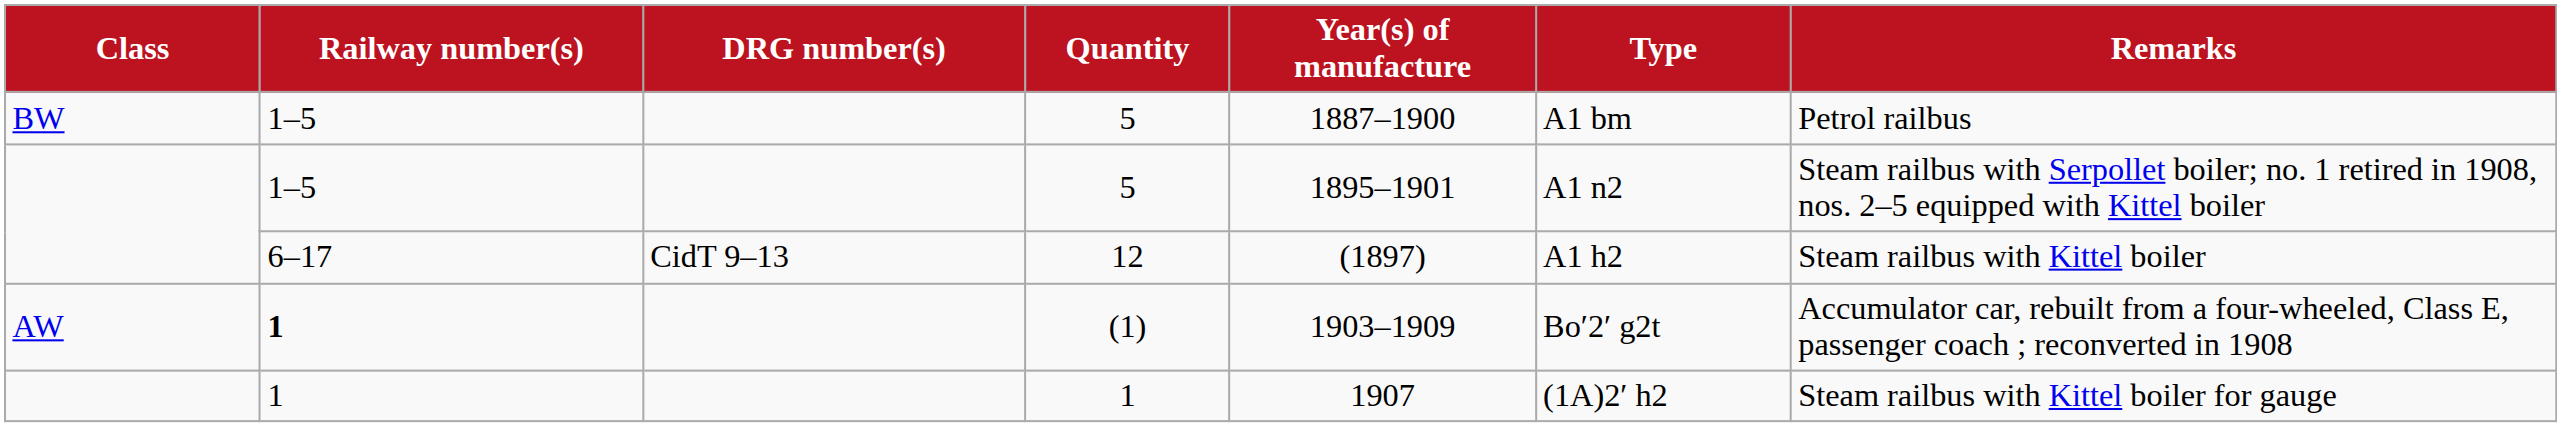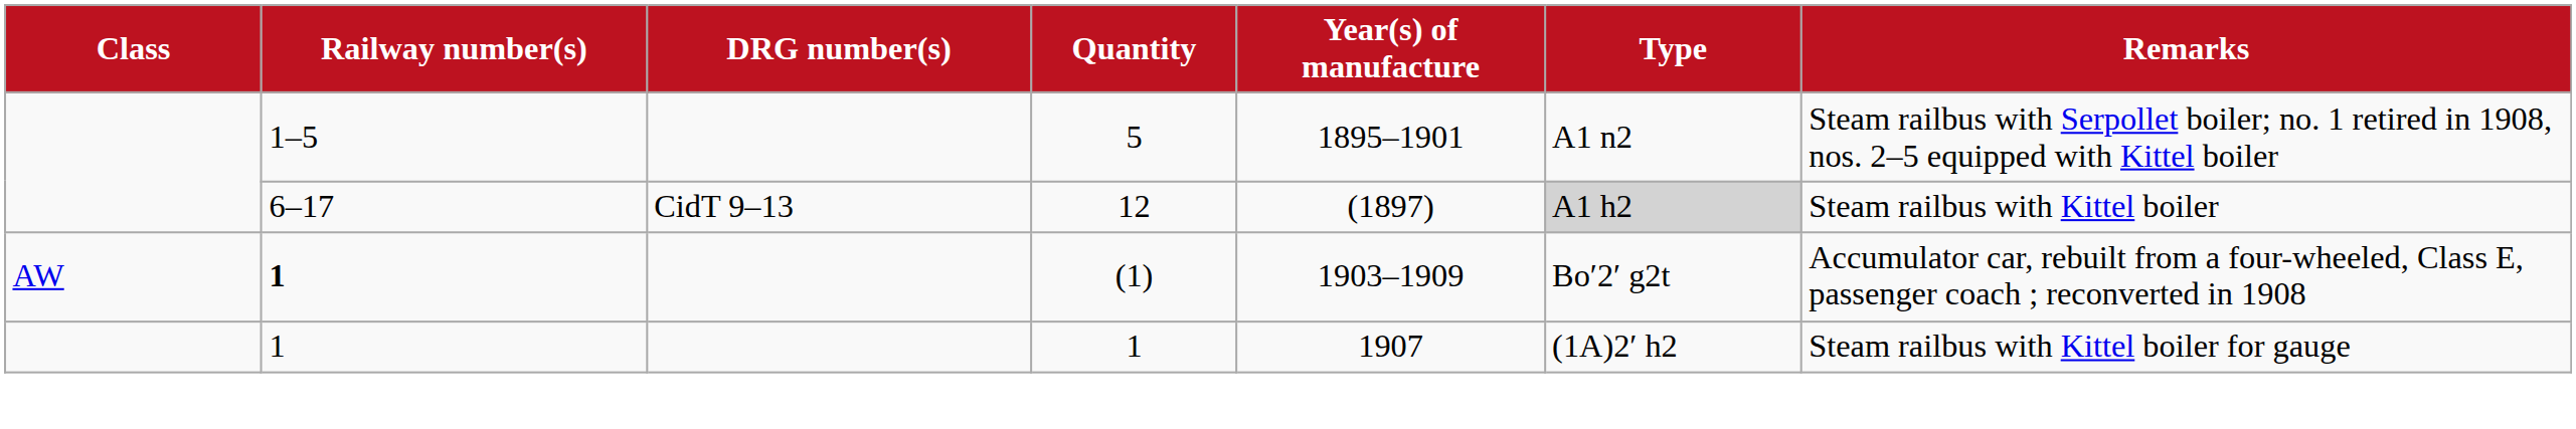- row: BW | 1–5 | 5 | 1887–1900 | A1 bm | Petrol railbus
12 | Type: no background -> lightgrey background
